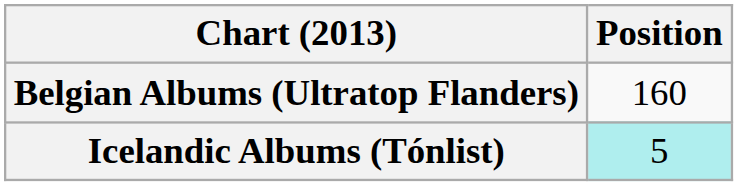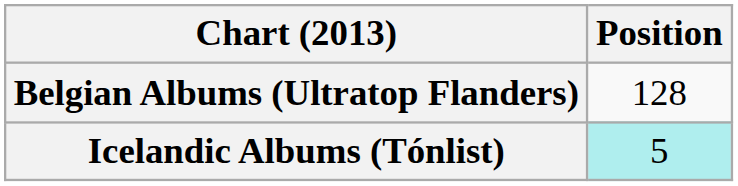Belgian Albums (Ultratop Flanders) | Position: 160 -> 128
